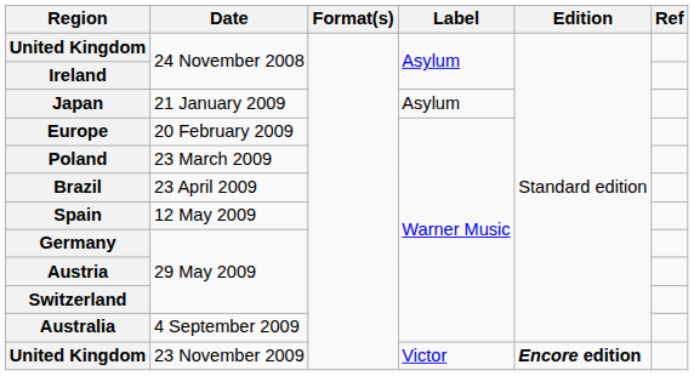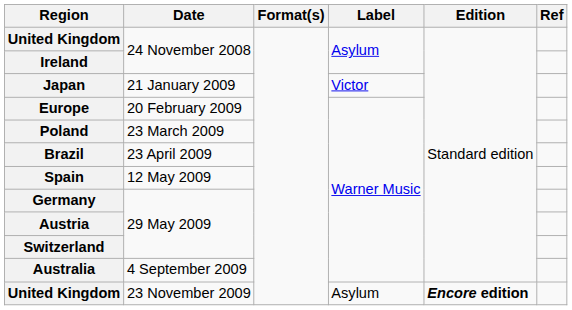Japan | Label: Asylum -> Victor
United Kingdom / 23 November 2009 | Label: Victor -> Asylum
